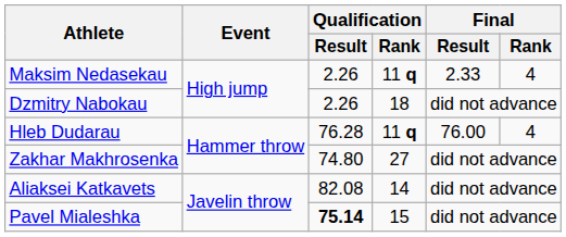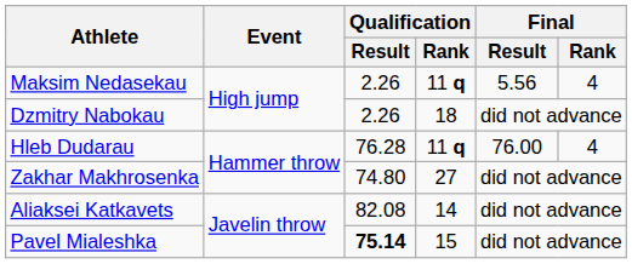Maksim Nedasekau | Final / Result: 2.33 -> 5.56
